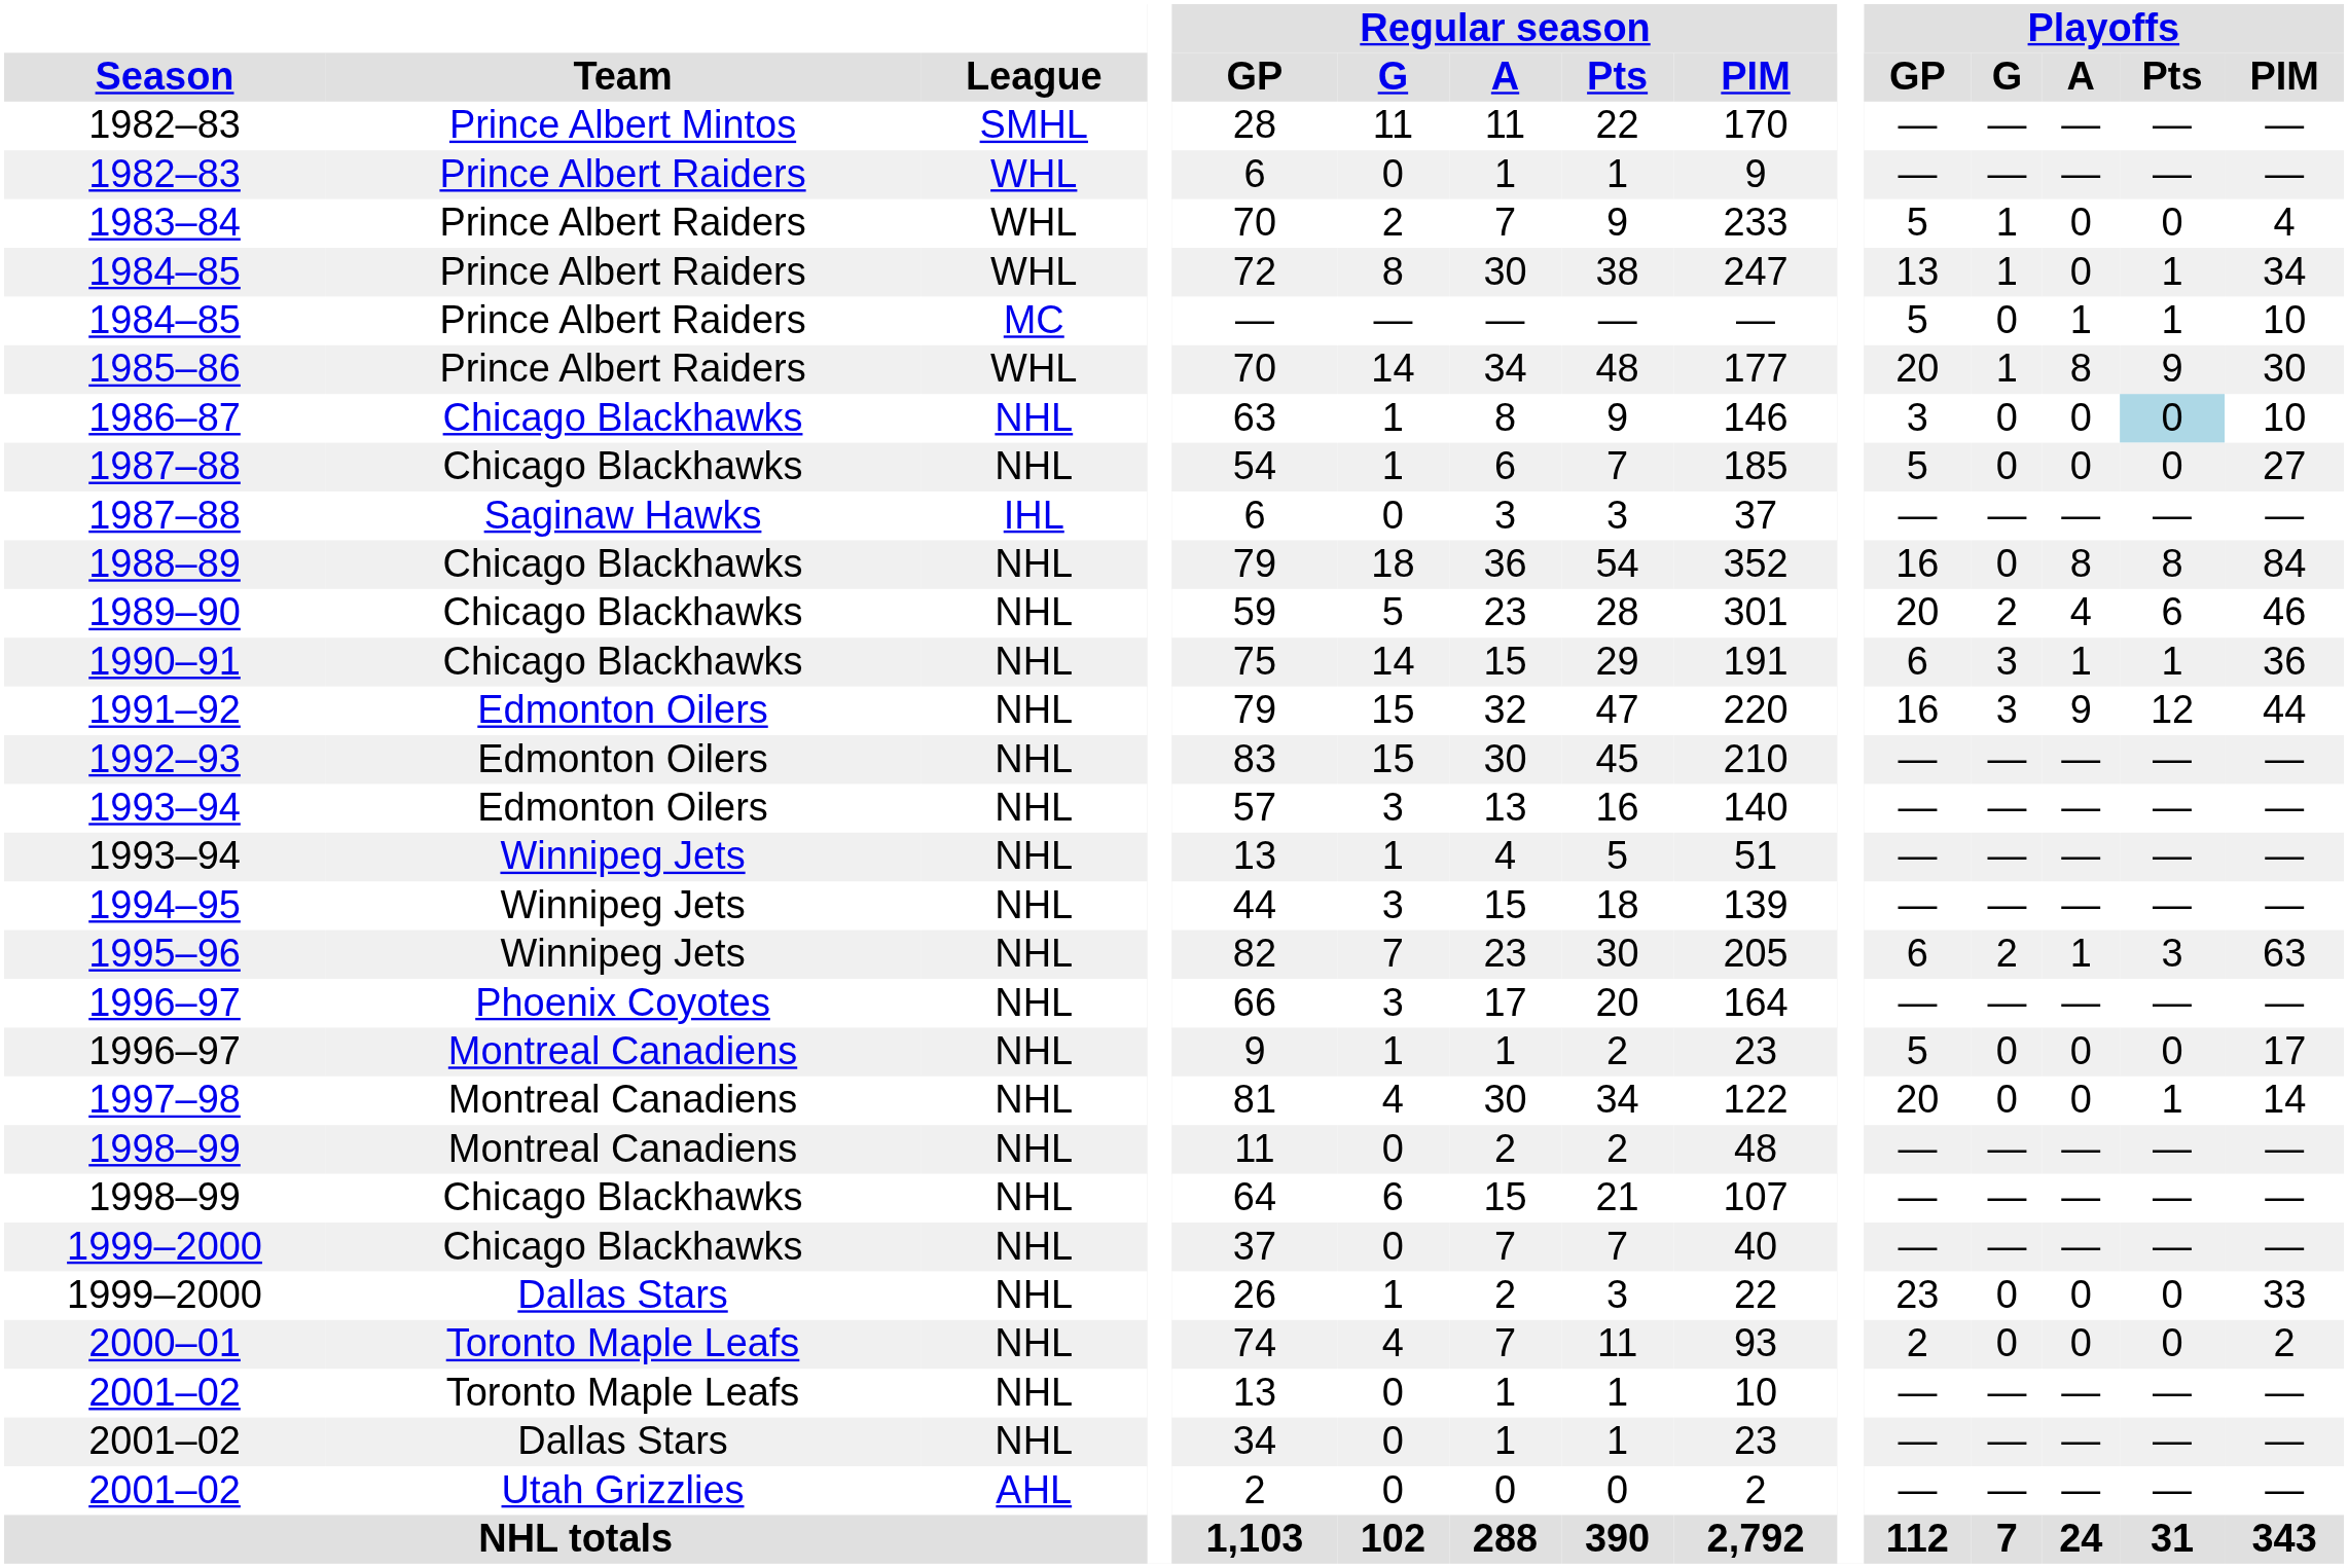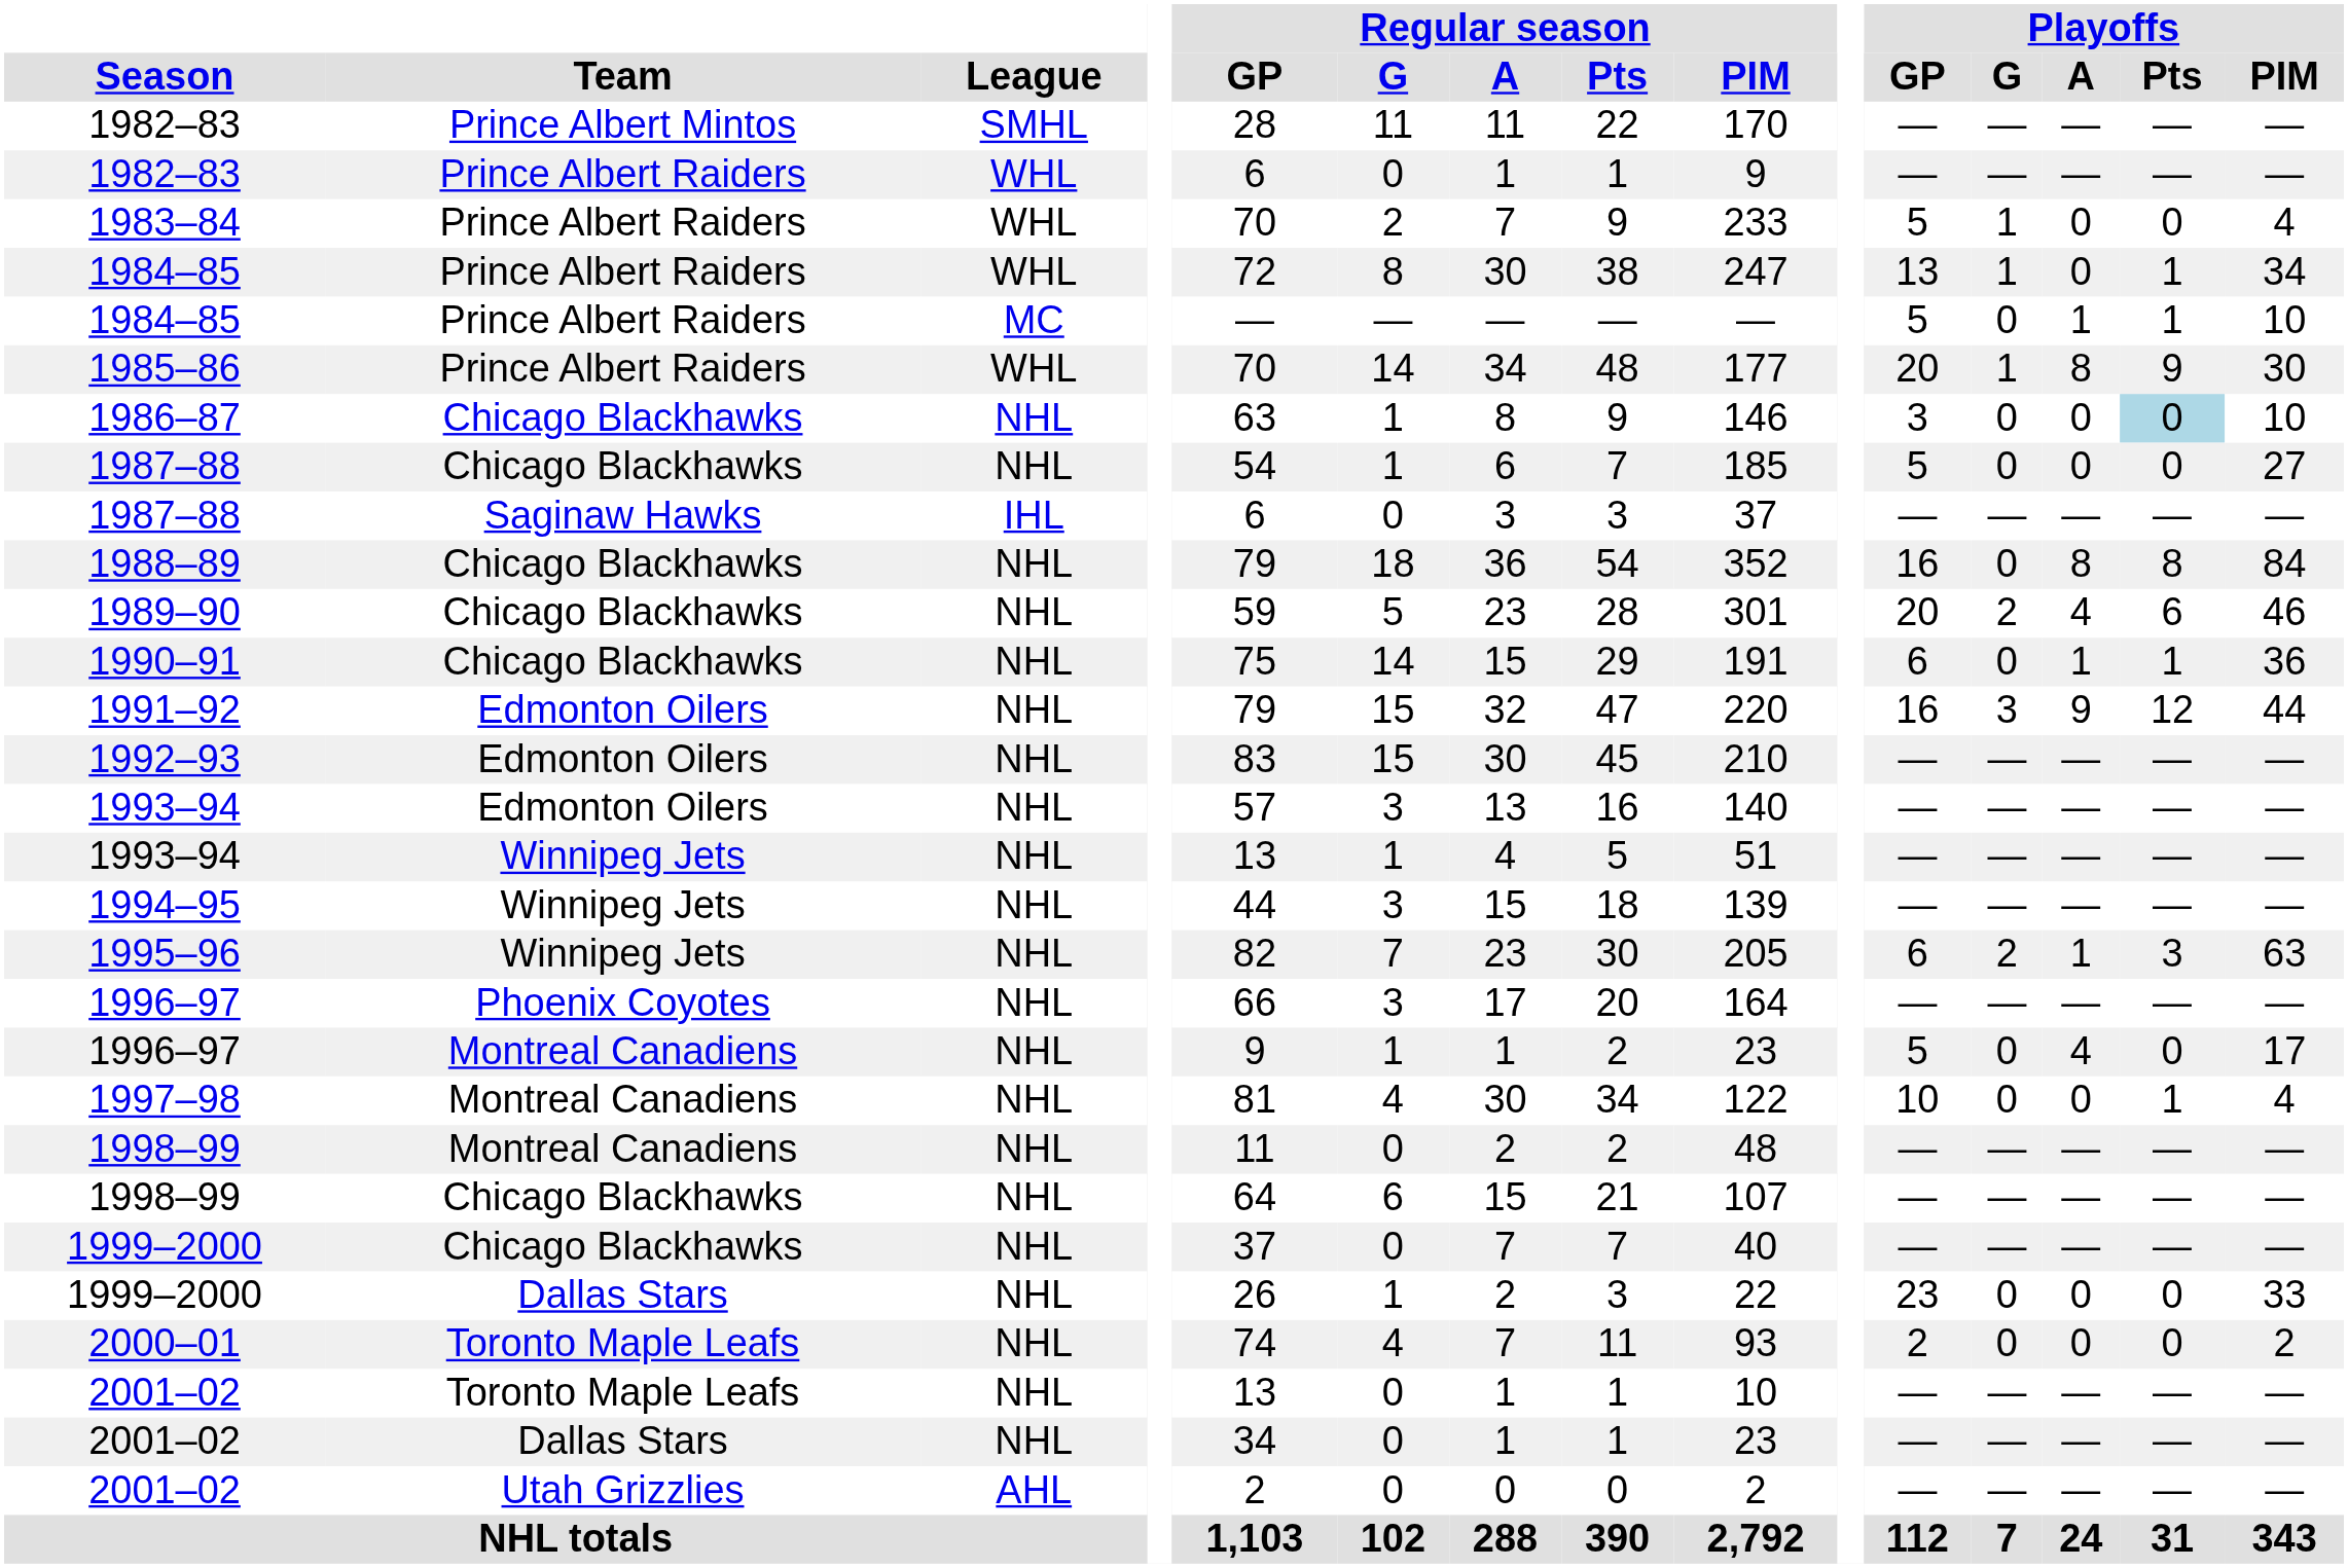1990–91 | Playoffs / G: 3 -> 0
1996–97 / Montreal Canadiens | Playoffs / A: 0 -> 4
1997–98 | Playoffs / GP: 20 -> 10
1997–98 | Playoffs / PIM: 14 -> 4
